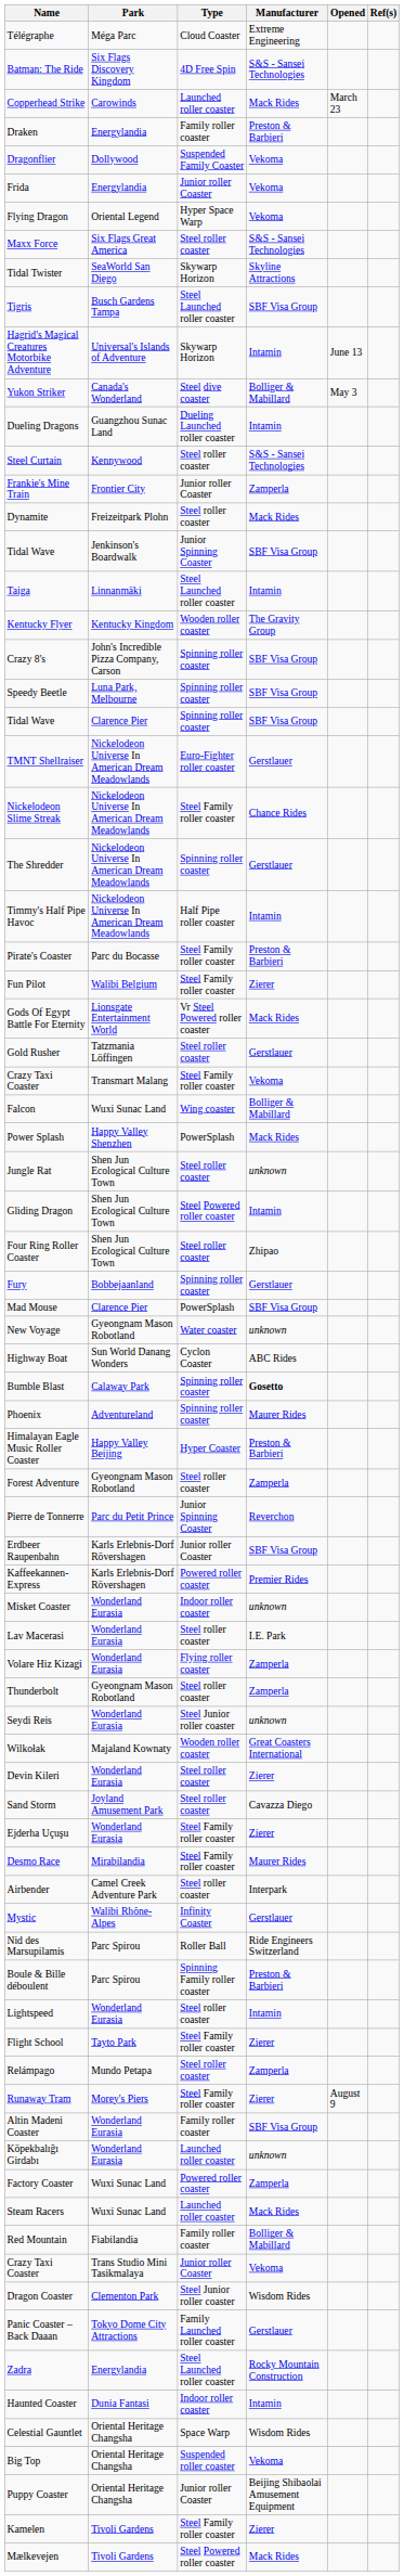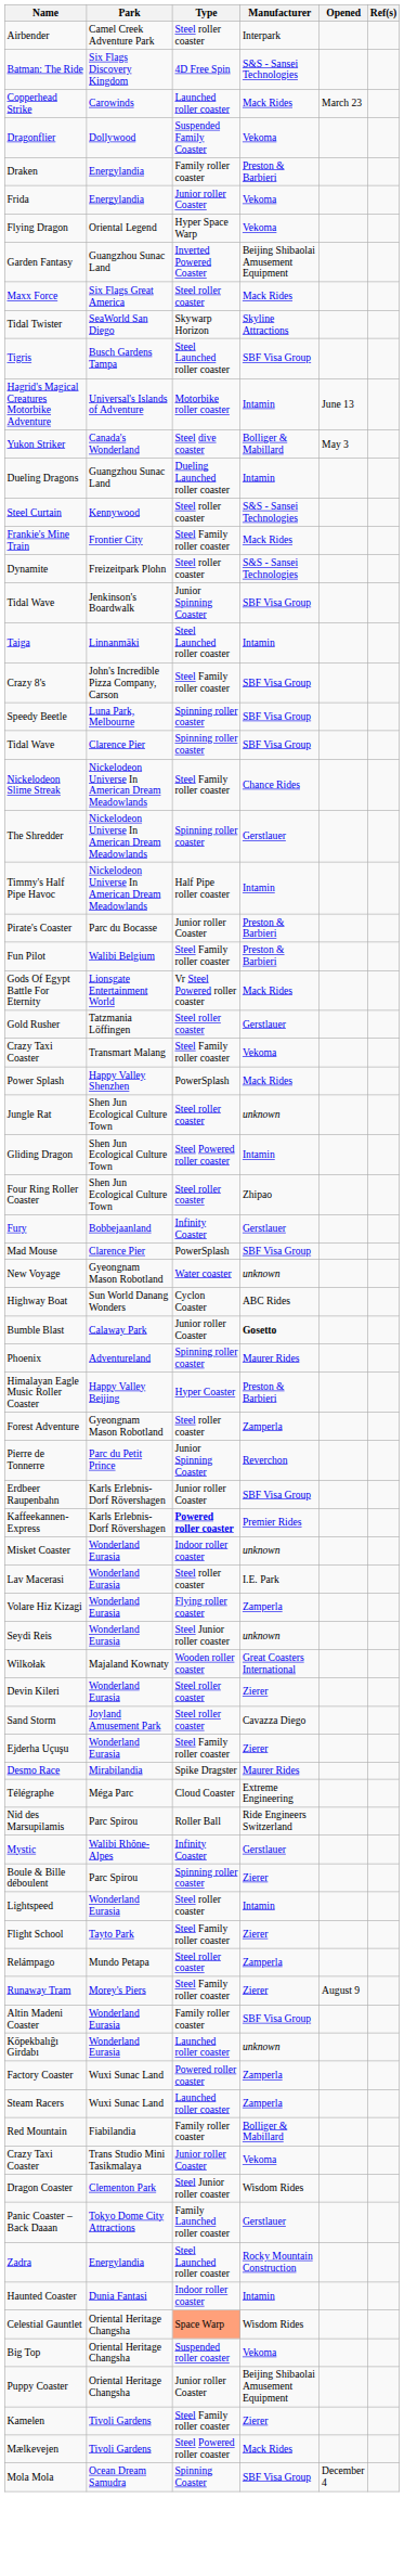rows swapped: Airbender <-> Télégraphe
rows swapped: Dragonflier <-> Draken
+ row: Garden Fantasy | Guangzhou Sunac Land | Inverted Powered Coaster | Beijing Shibaolai Amusement Equipment
Maxx Force | Manufacturer: S&S - Sansei Technologies -> Mack Rides
Hagrid's Magical Creatures Motorbike Adventure | Type: Skywarp Horizon -> Motorbike roller coaster
Frankie's Mine Train | Type: Junior roller Coaster -> Steel Family roller coaster
Frankie's Mine Train | Manufacturer: Zamperla -> Mack Rides
Dynamite | Manufacturer: Mack Rides -> S&S - Sansei Technologies
- row: Kentucky Flyer | Kentucky Kingdom | Wooden roller coaster | The Gravity Group
Crazy 8's | Type: Spinning roller coaster -> Steel Family roller coaster
- row: TMNT Shellraiser | Nickelodeon Universe In American Dream Meadowlands | Euro-Fighter roller coaster | Gerstlauer
Pirate's Coaster | Type: Steel Family roller coaster -> Junior roller Coaster
Fun Pilot | Manufacturer: Zierer -> Preston & Barbieri
- row: Falcon | Wuxi Sunac Land | Wing coaster | Bolliger & Mabillard
Fury | Type: Spinning roller coaster -> Infinity Coaster
Bumble Blast | Type: Spinning roller coaster -> Junior roller Coaster
Kaffeekannen-Express | Type: normal -> bold
- row: Thunderbolt | Gyeongnam Mason Robotland | Steel roller coaster | Zamperla
Desmo Race | Type: Steel Family roller coaster -> Spike Dragster
rows swapped: Mystic <-> Nid des Marsupilamis
Boule & Bille déboulent | Type: Spinning Family roller coaster -> Spinning roller coaster
Boule & Bille déboulent | Manufacturer: Preston & Barbieri -> Zierer
Steam Racers | Manufacturer: Mack Rides -> Zamperla
Celestial Gauntlet | Type: no background -> lightsalmon background
+ row: Mola Mola | Ocean Dream Samudra | Spinning Coaster | SBF Visa Group | December 4
